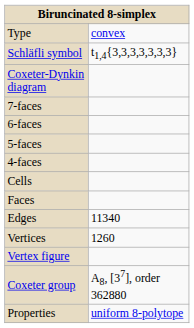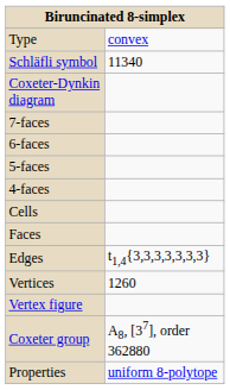Schläfli symbol | column 2: t1,4{3,3,3,3,3,3,3} -> 11340
Edges | column 2: 11340 -> t1,4{3,3,3,3,3,3,3}
